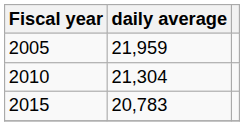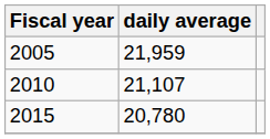2010 | daily average: 21,304 -> 21,107
2015 | daily average: 20,783 -> 20,780
